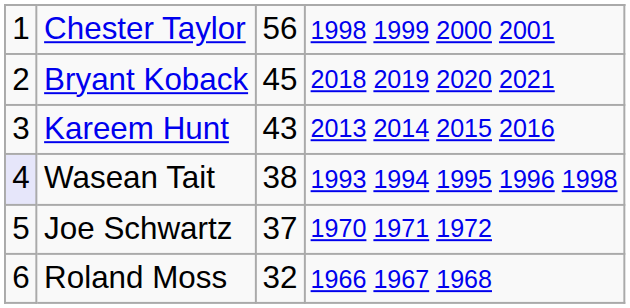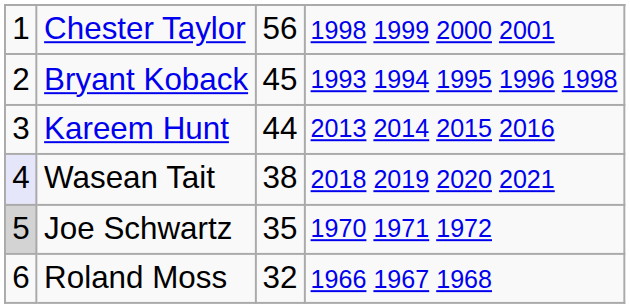Bryant Koback | column 4: 2018 2019 2020 2021 -> 1993 1994 1995 1996 1998
Kareem Hunt | column 3: 43 -> 44
Wasean Tait | column 4: 1993 1994 1995 1996 1998 -> 2018 2019 2020 2021
Joe Schwartz | column 1: no background -> lightgrey background
Joe Schwartz | column 3: 37 -> 35
